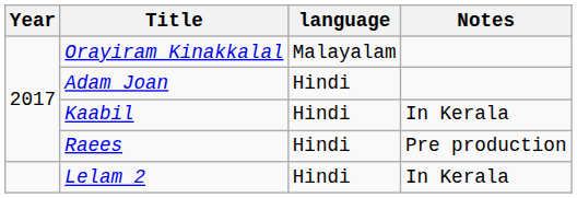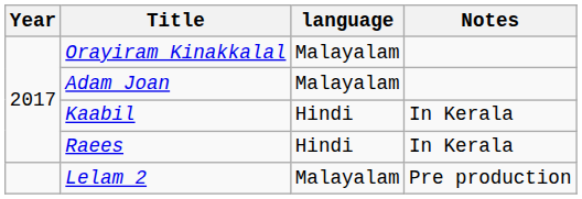Adam Joan | language: Hindi -> Malayalam
Raees | Notes: Pre production -> In Kerala
Lelam 2 | language: Hindi -> Malayalam
Lelam 2 | Notes: In Kerala -> Pre production
